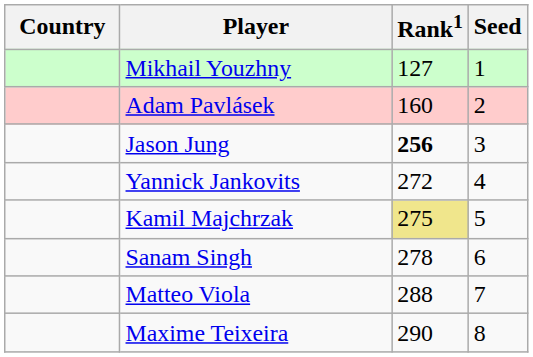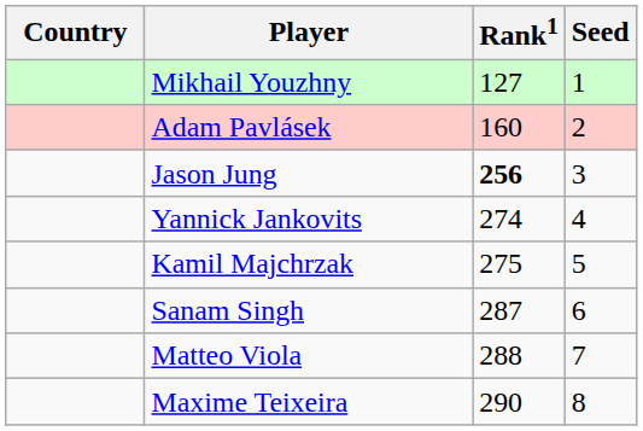Yannick Jankovits | Rank1: 272 -> 274
Kamil Majchrzak | Rank1: khaki background -> no background
Sanam Singh | Rank1: 278 -> 287
